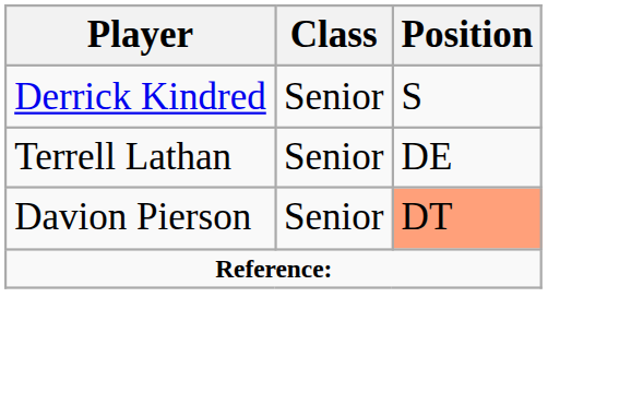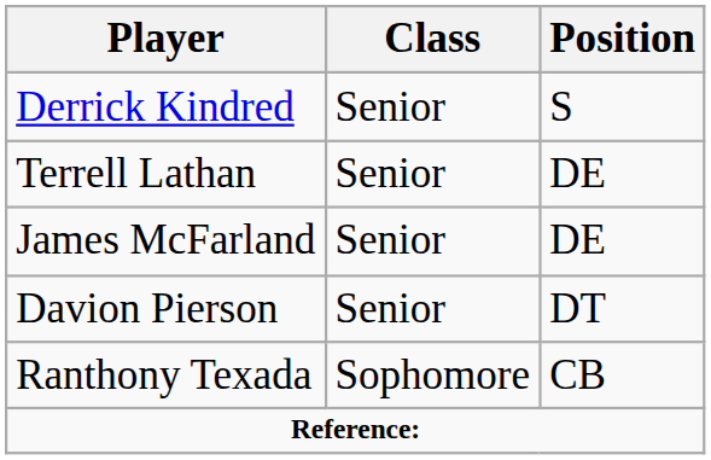+ row: James McFarland | Senior | DE
Davion Pierson | Position: lightsalmon background -> no background
+ row: Ranthony Texada | Sophomore | CB
